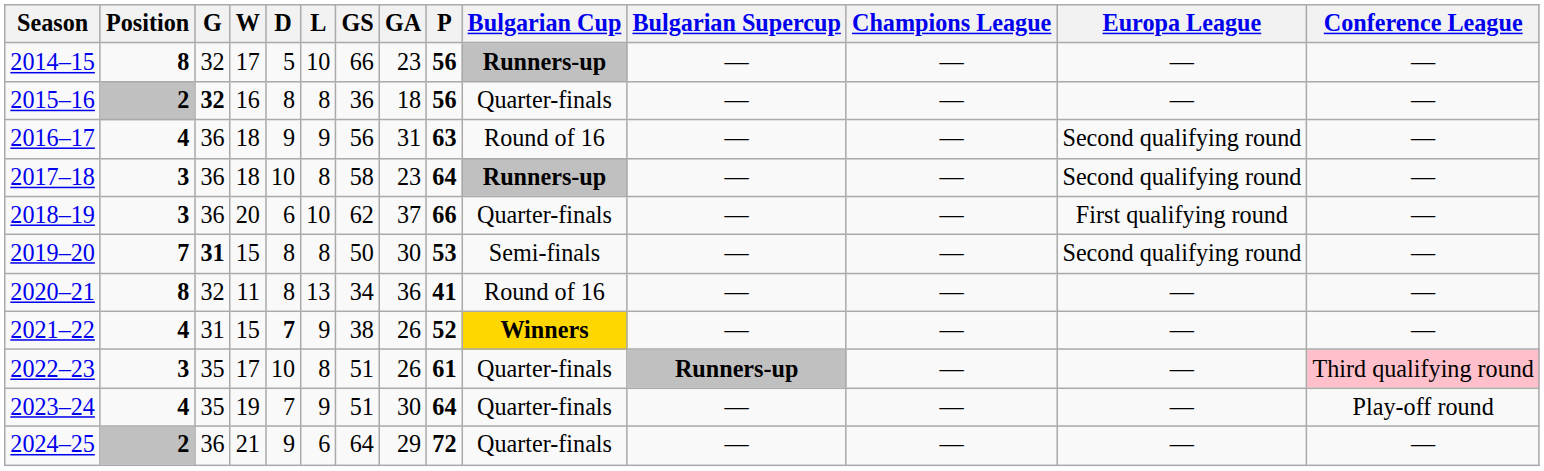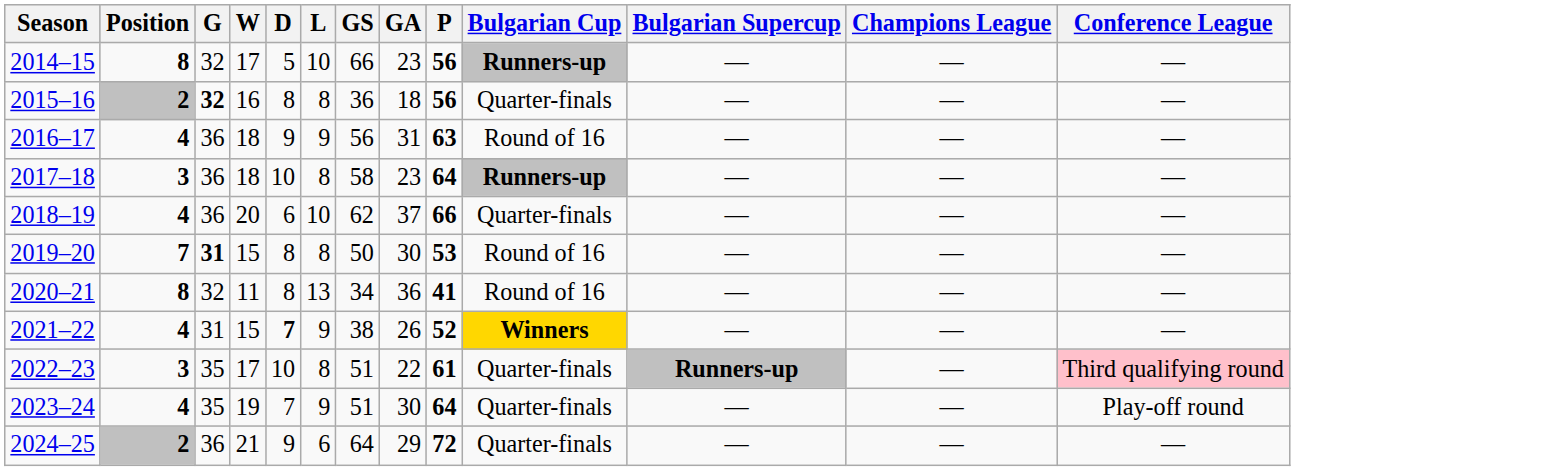- column: Europa League | — | — | Second qualifying round | Second qualifying round | First qualifying round | Second qualifying round | — | — | — | — | —
2018–19 | Position: 3 -> 4
2019–20 | Bulgarian Cup: Semi-finals -> Round of 16
2022–23 | GA: 26 -> 22
